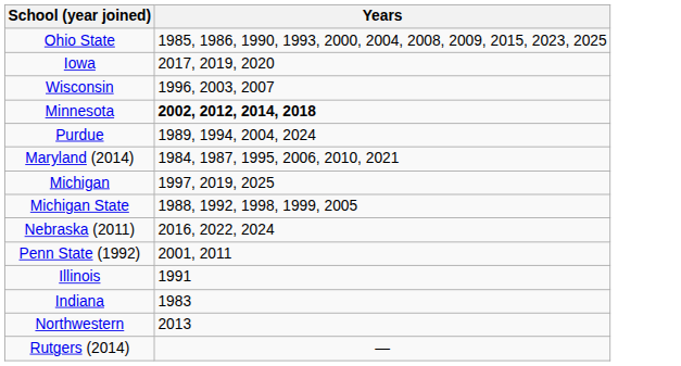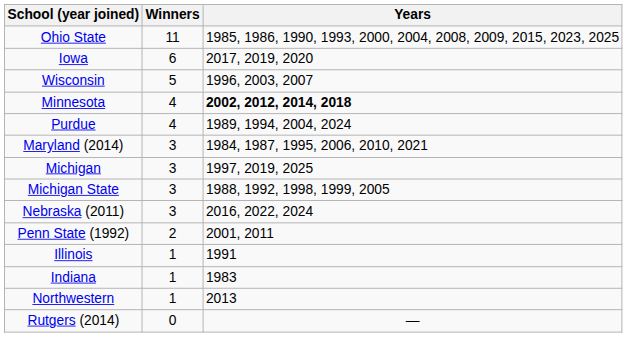+ column: Winners | 11 | 6 | 5 | 4 | 4 | 3 | 3 | 3 | 3 | 2 | 1 | 1 | 1 | 0
